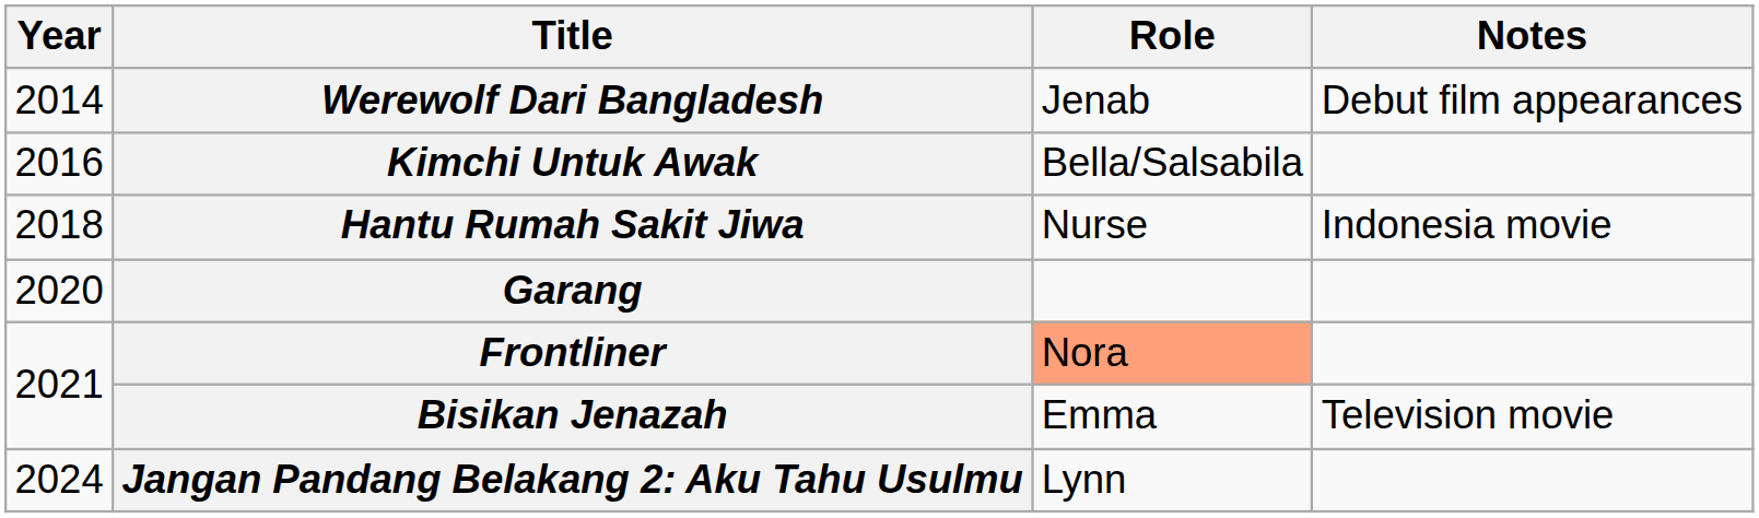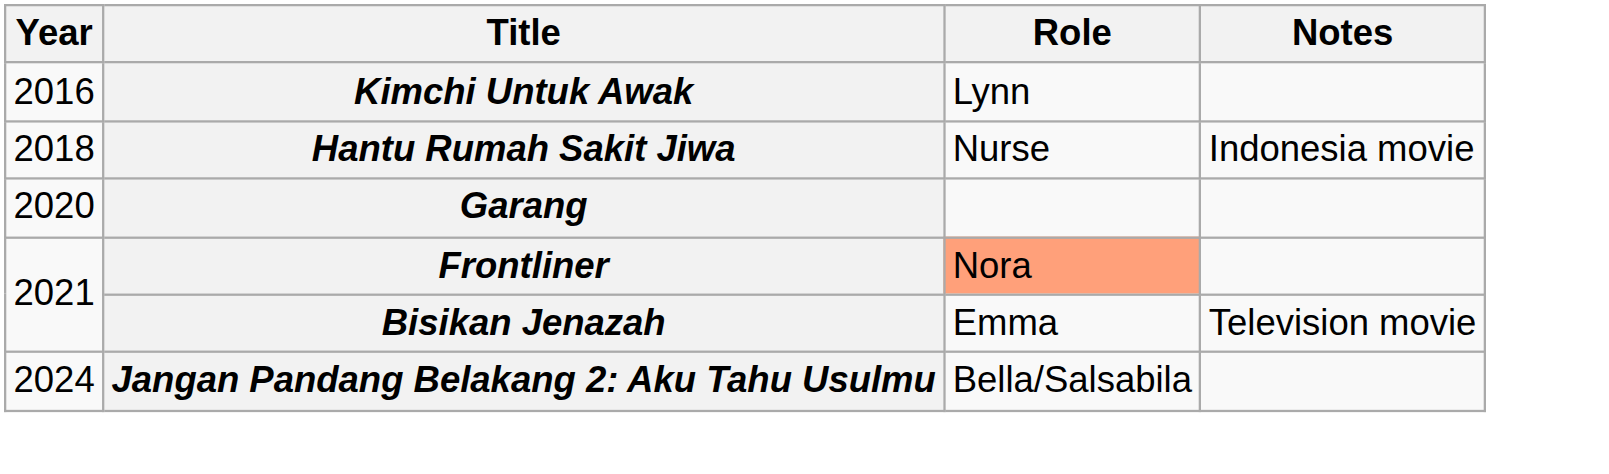- row: 2014 | Werewolf Dari Bangladesh | Jenab | Debut film appearances
Kimchi Untuk Awak | Role: Bella/Salsabila -> Lynn
Jangan Pandang Belakang 2: Aku Tahu Usulmu | Role: Lynn -> Bella/Salsabila
